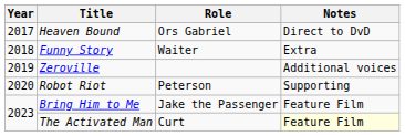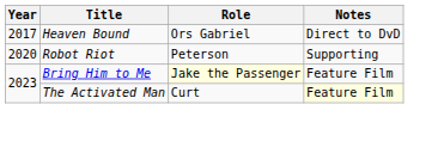- row: 2018 | Funny Story | Waiter | Extra
- row: 2019 | Zeroville | Additional voices
Bring Him to Me | Role: no background -> lightyellow background
